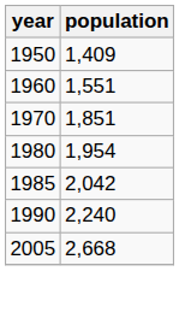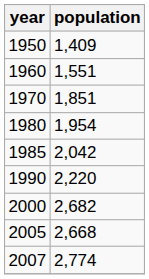1990 | population: 2,240 -> 2,220
+ row: 2000 | 2,682
+ row: 2007 | 2,774
